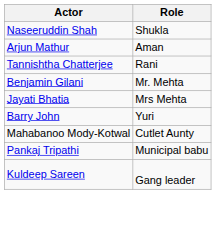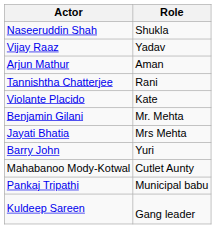+ row: Vijay Raaz | Yadav
+ row: Violante Placido | Kate
